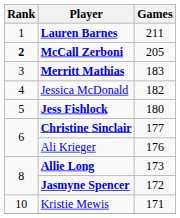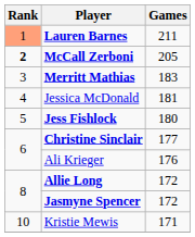Lauren Barnes | Rank: no background -> lightsalmon background
Jessica McDonald | Games: 182 -> 181
Allie Long | Games: 173 -> 172
